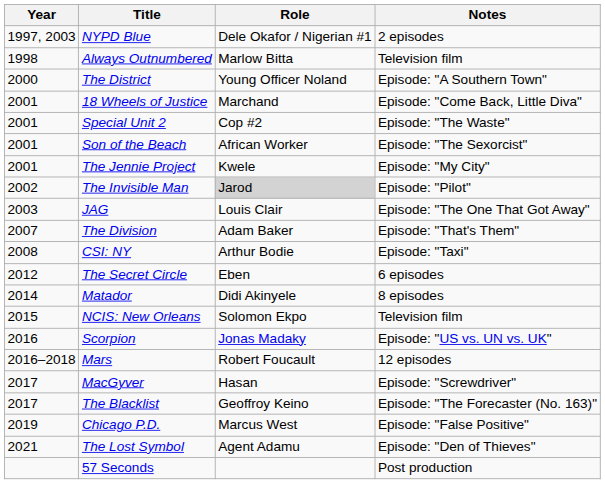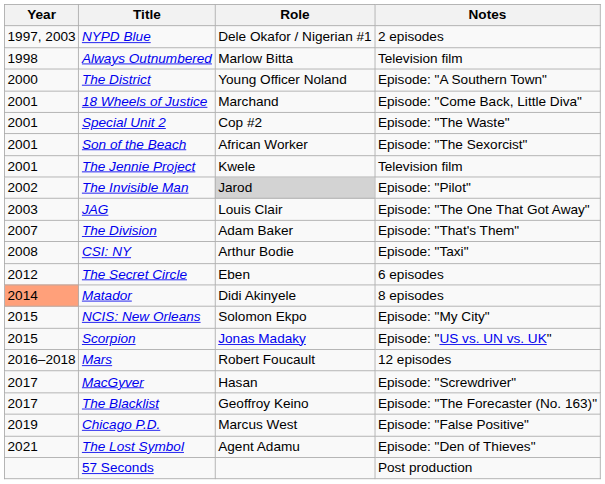The Jennie Project | Notes: Episode: "My City" -> Television film
Matador | Year: no background -> lightsalmon background
NCIS: New Orleans | Notes: Television film -> Episode: "My City"
Scorpion | Year: 2016 -> 2015
